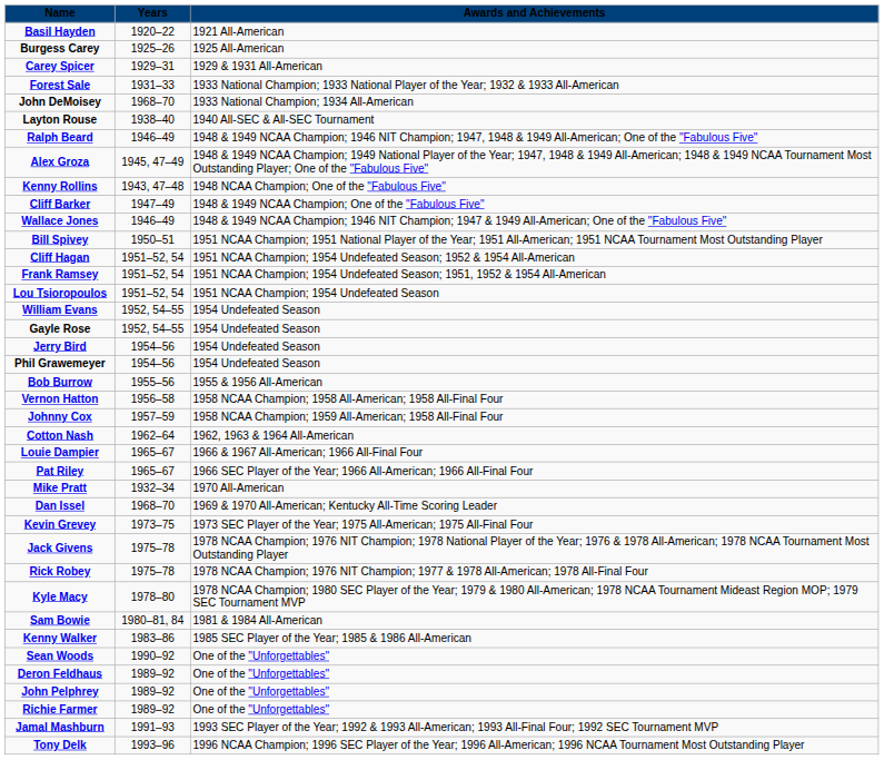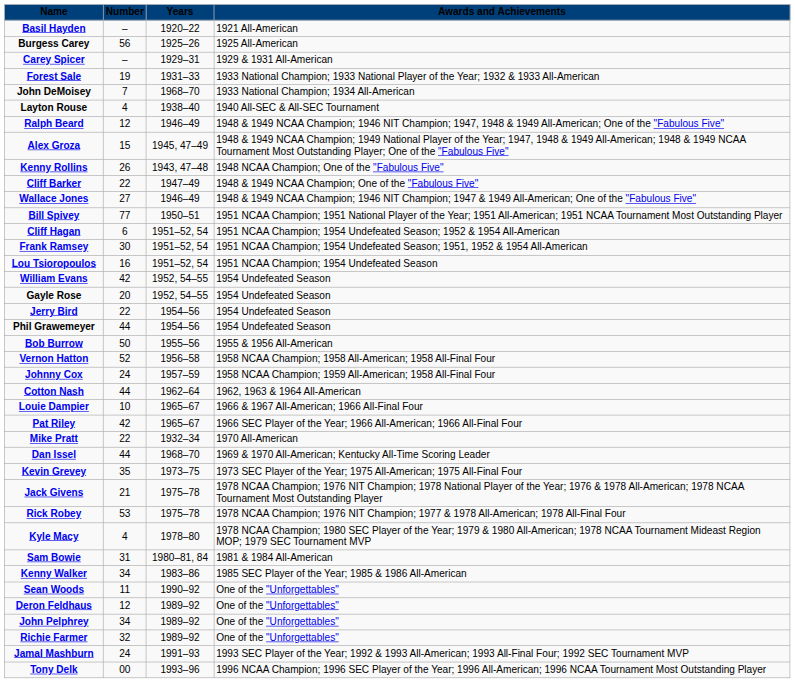+ column: Number | – | 56 | – | 19 | 7 | 4 | 12 | 15 | 26 | 22 | 27 | 77 | 6 | 30 | 16 | 42 | 20 | 22 | 44 | 50 | 52 | 24 | 44 | 10 | 42 | 22 | 44 | 35 | 21 | 53 | 4 | 31 | 34 | 11 | 12 | 34 | 32 | 24 | 00
